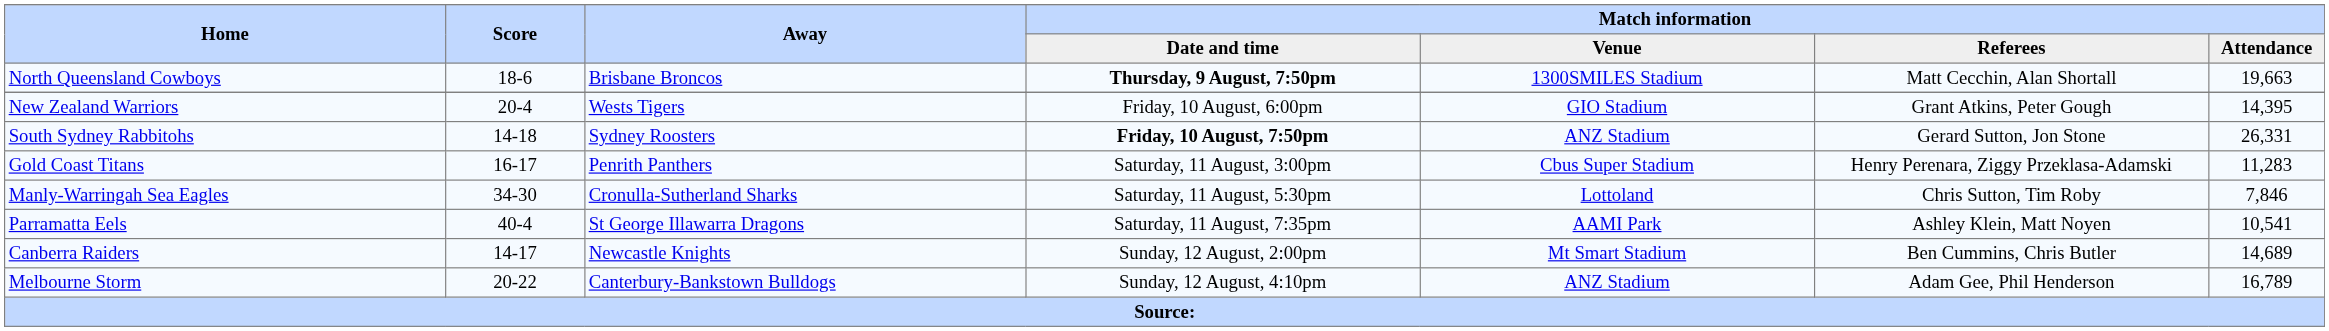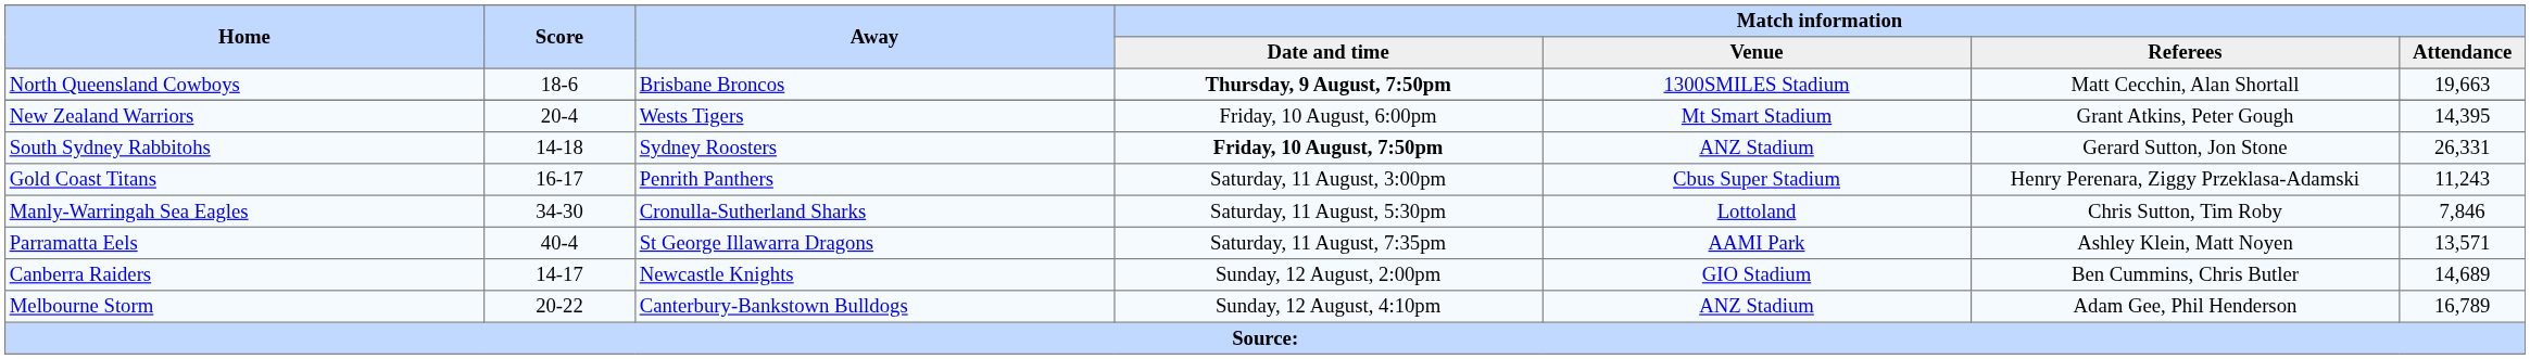New Zealand Warriors | Match information / Venue: GIO Stadium -> Mt Smart Stadium
Gold Coast Titans | Match information / Attendance: 11,283 -> 11,243
Parramatta Eels | Match information / Attendance: 10,541 -> 13,571
Canberra Raiders | Match information / Venue: Mt Smart Stadium -> GIO Stadium
